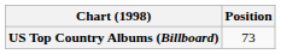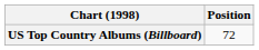US Top Country Albums (Billboard) | Position: 73 -> 72
